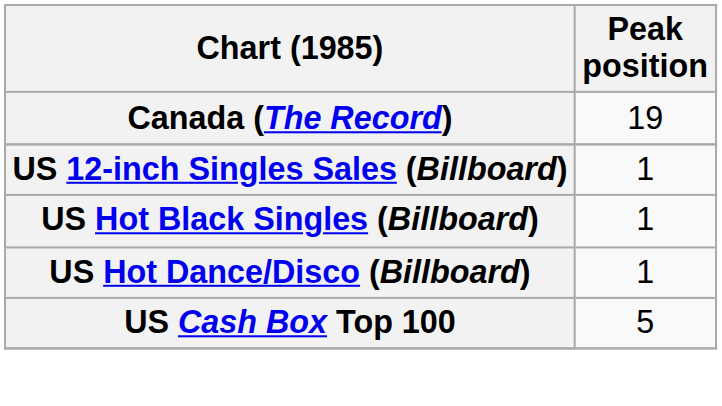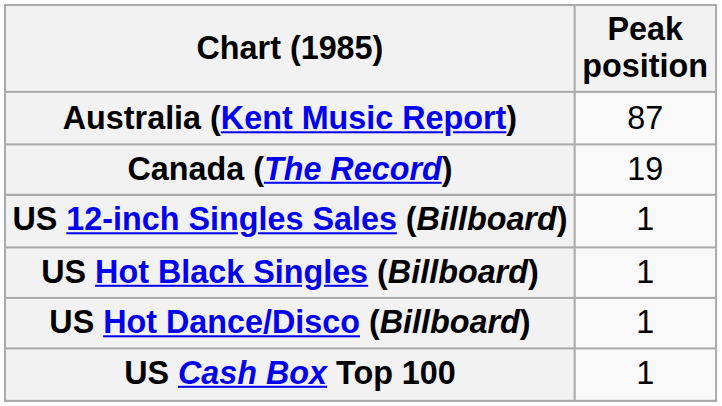+ row: Australia (Kent Music Report) | 87
US Cash Box Top 100 | Peak position: 5 -> 1
